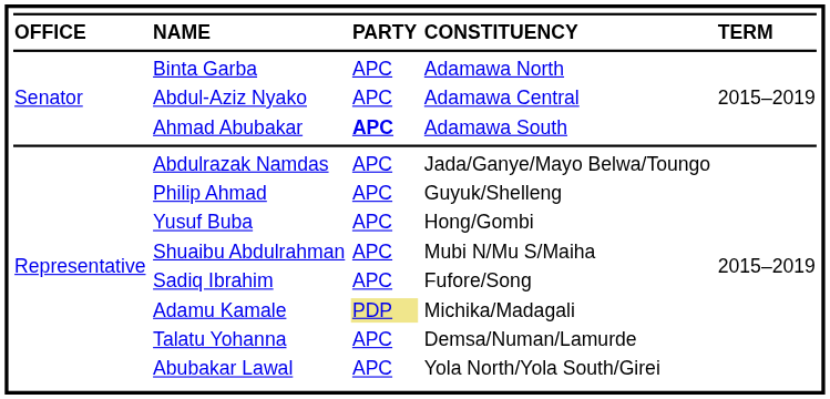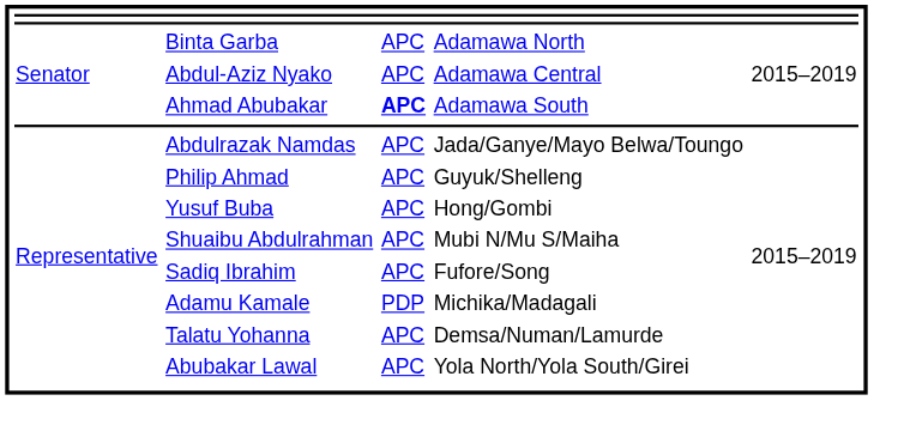- row: OFFICE | NAME | PARTY | CONSTITUENCY | TERM
Adamu Kamale | column 3: khaki background -> no background
